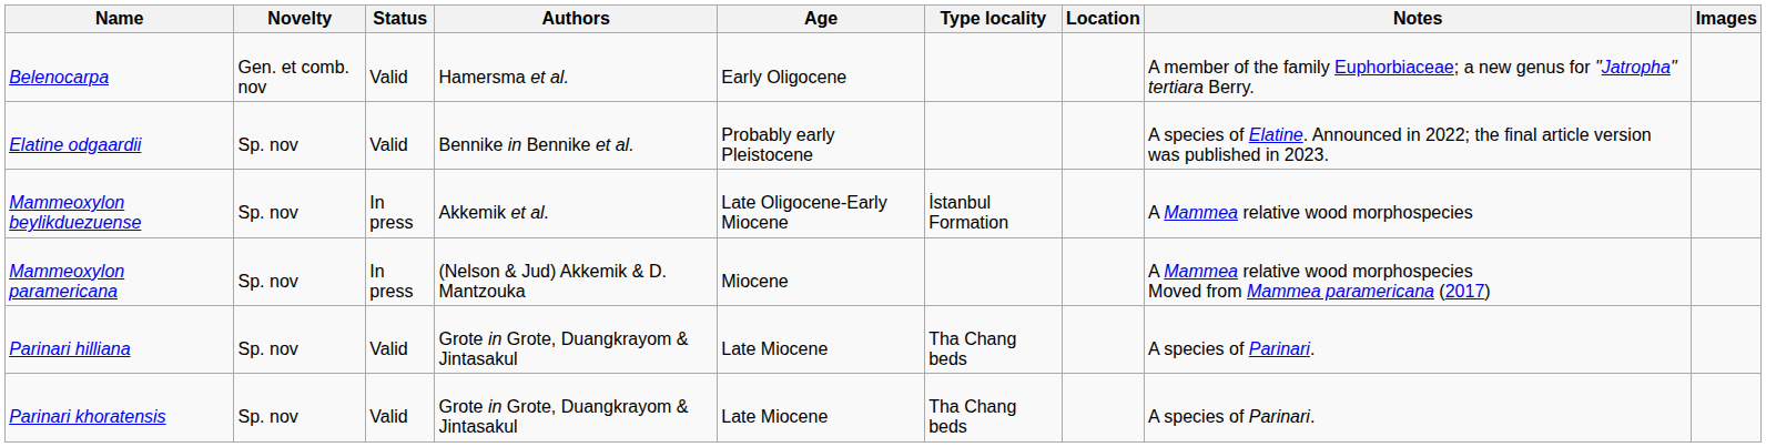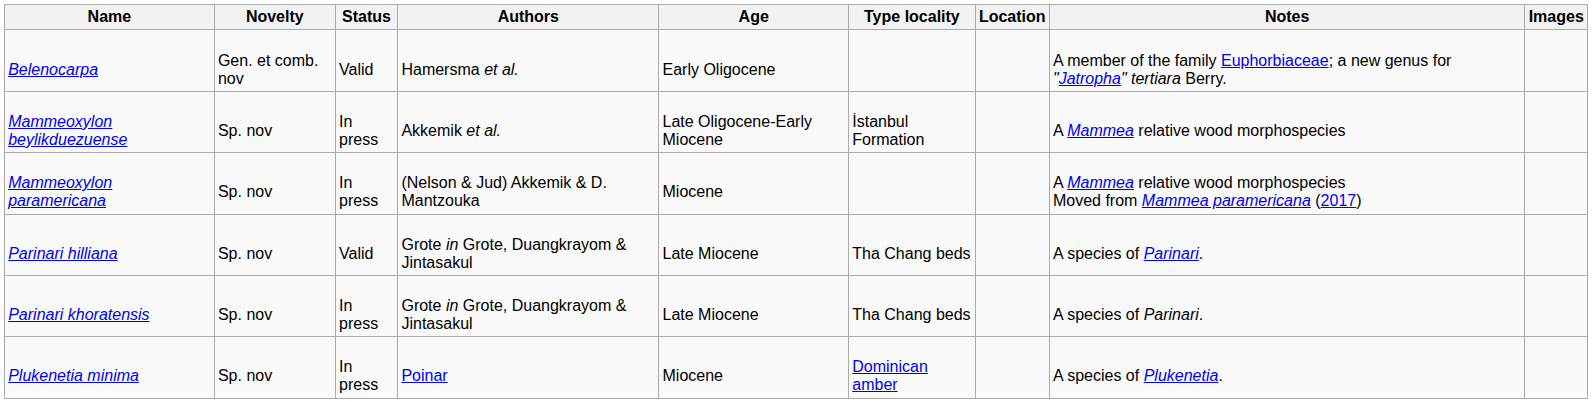- row: Elatine odgaardii | Sp. nov | Valid | Bennike in Bennike et al. | Probably early Pleistocene | A species of Elatine. Announced in 2022; the final article version was published in 2023.
Parinari khoratensis | Status: Valid -> In press
+ row: Plukenetia minima | Sp. nov | In press | Poinar | Miocene | Dominican amber | A species of Plukenetia.
